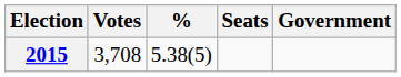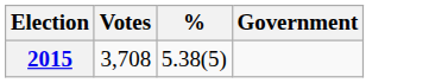- column: Seats
